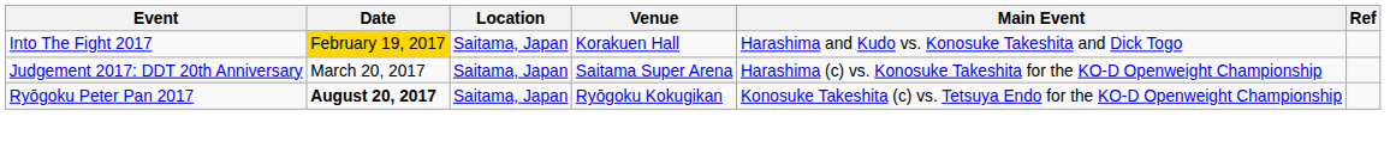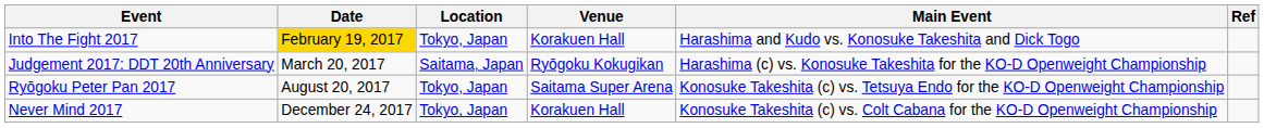Into The Fight 2017 | Location: Saitama, Japan -> Tokyo, Japan
Judgement 2017: DDT 20th Anniversary | Venue: Saitama Super Arena -> Ryōgoku Kokugikan
Ryōgoku Peter Pan 2017 | Date: bold -> normal
Ryōgoku Peter Pan 2017 | Location: Saitama, Japan -> Tokyo, Japan
Ryōgoku Peter Pan 2017 | Venue: Ryōgoku Kokugikan -> Saitama Super Arena
+ row: Never Mind 2017 | December 24, 2017 | Tokyo, Japan | Korakuen Hall | Konosuke Takeshita (c) vs. Colt Cabana for the KO-D Openweight Championship
